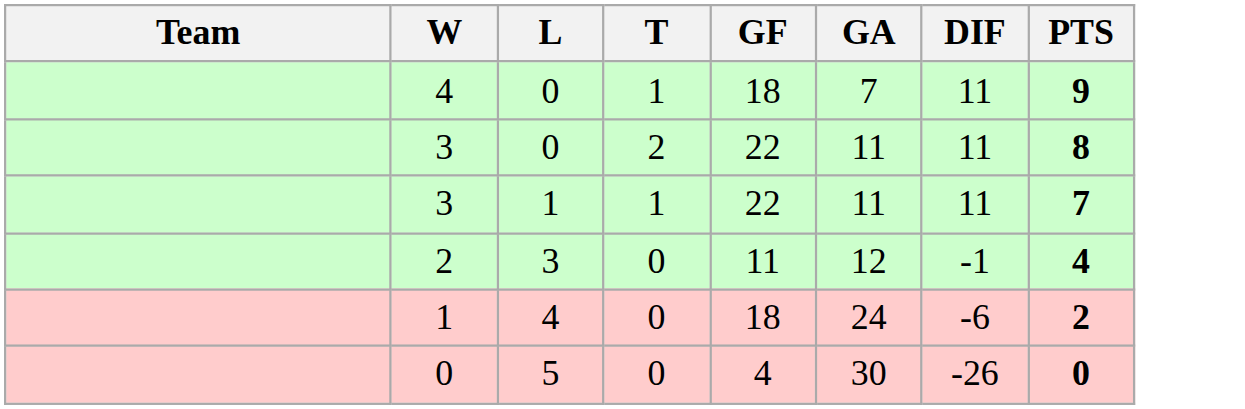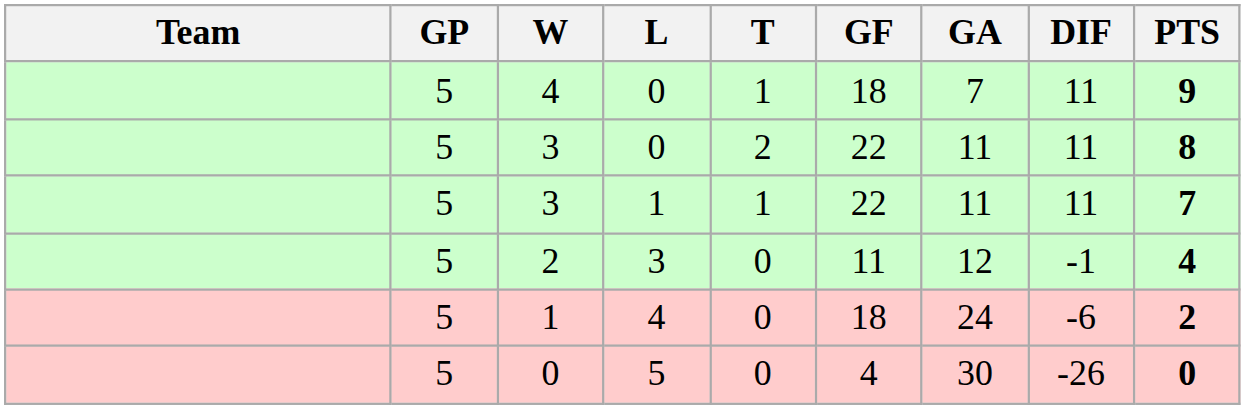+ column: GP | 5 | 5 | 5 | 5 | 5 | 5
